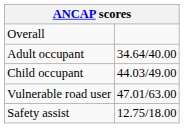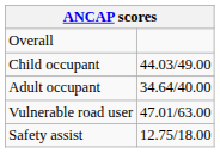rows swapped: Adult occupant <-> Child occupant
